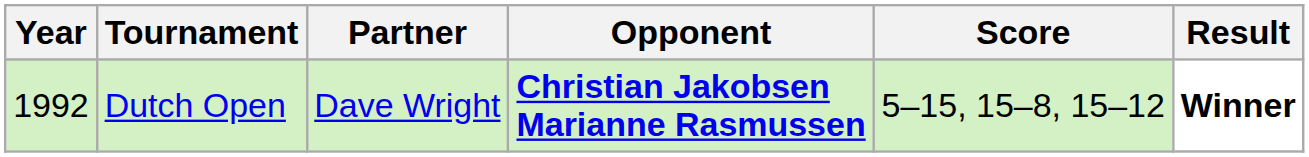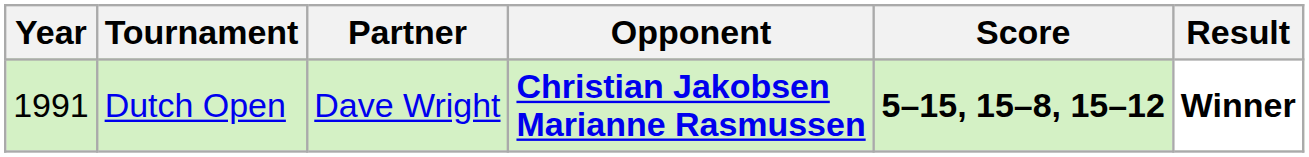Dutch Open | Year: 1992 -> 1991
Dutch Open | Score: normal -> bold
